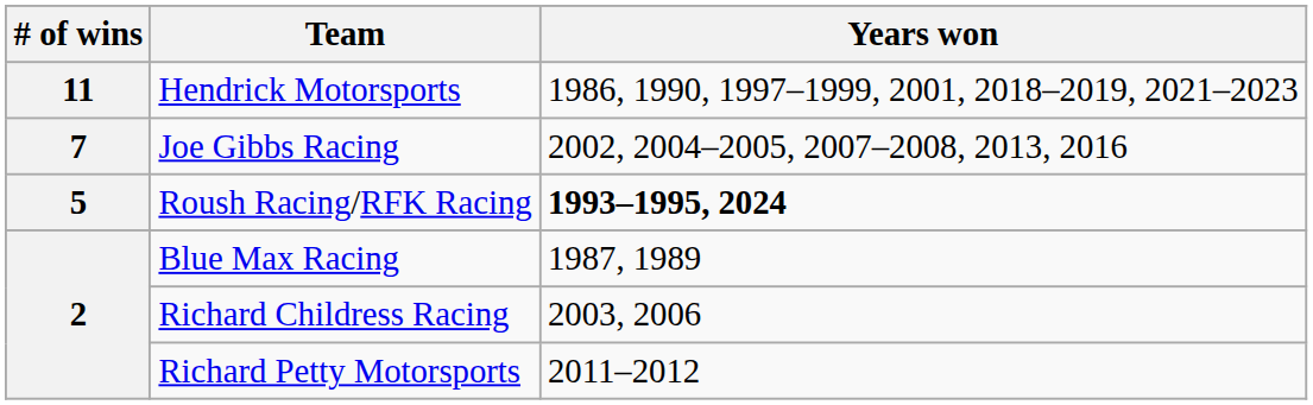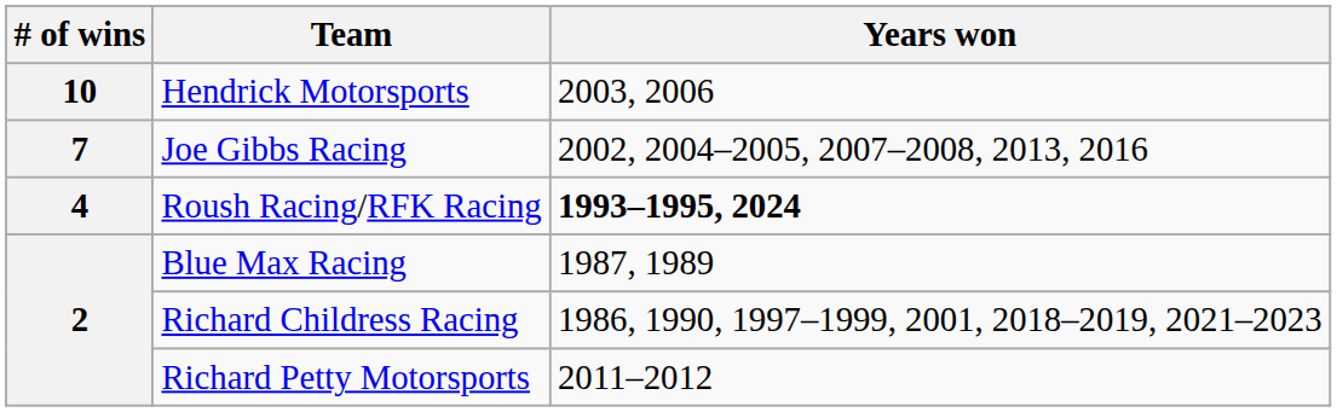Hendrick Motorsports | # of wins: 11 -> 10
Hendrick Motorsports | Years won: 1986, 1990, 1997–1999, 2001, 2018–2019, 2021–2023 -> 2003, 2006
Roush Racing/RFK Racing | # of wins: 5 -> 4
Richard Childress Racing | Years won: 2003, 2006 -> 1986, 1990, 1997–1999, 2001, 2018–2019, 2021–2023
